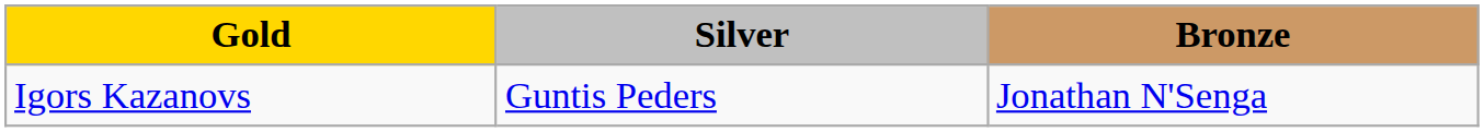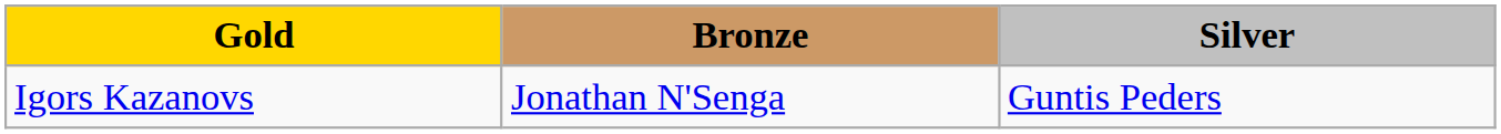columns swapped: Silver <-> Bronze
